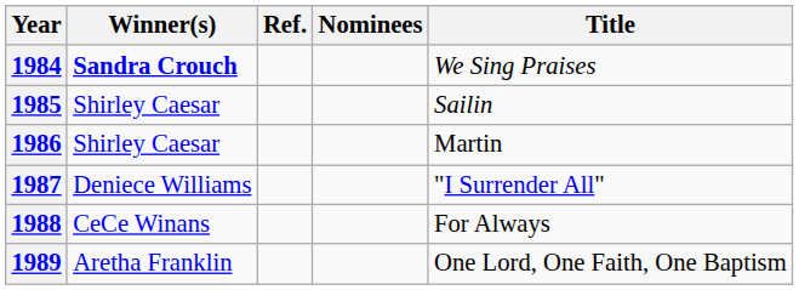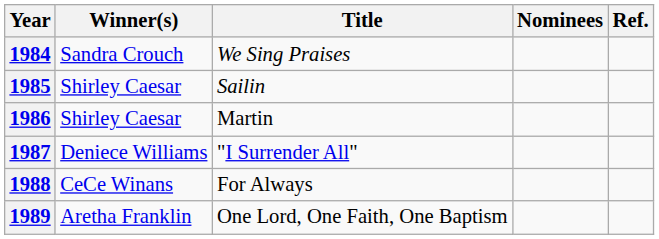columns swapped: Title <-> Ref.
1984 | Winner(s): bold -> normal
